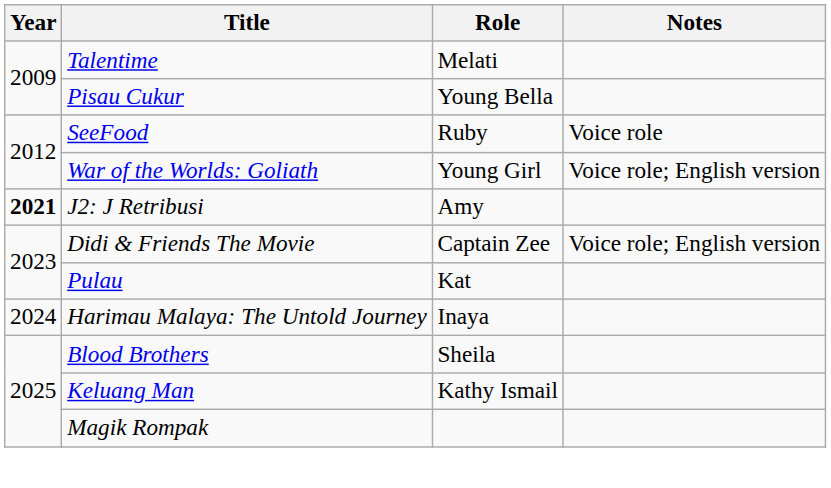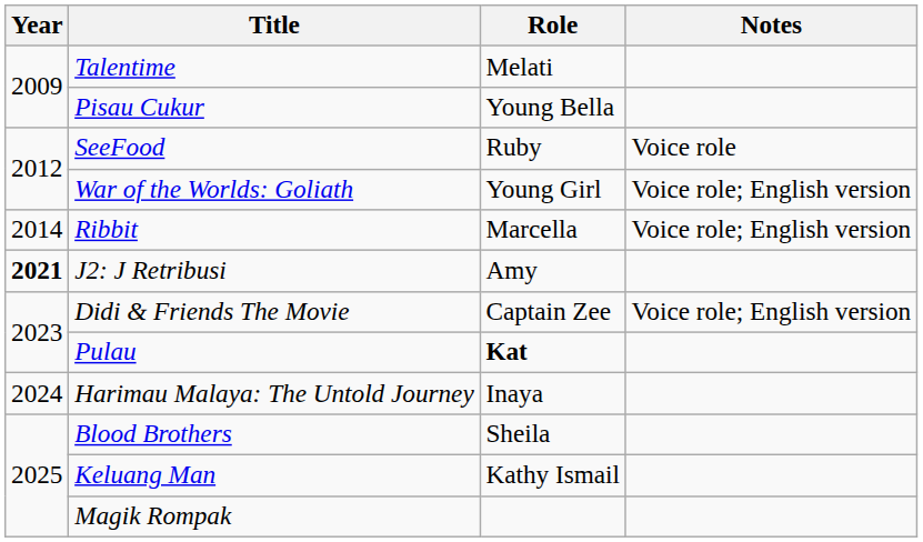+ row: 2014 | Ribbit | Marcella | Voice role; English version
Pulau | Role: normal -> bold
